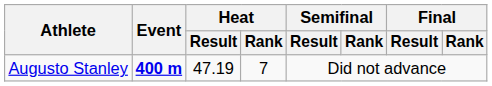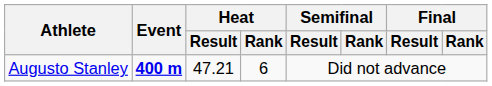Augusto Stanley | Heat / Result: 47.19 -> 47.21
Augusto Stanley | Heat / Rank: 7 -> 6
